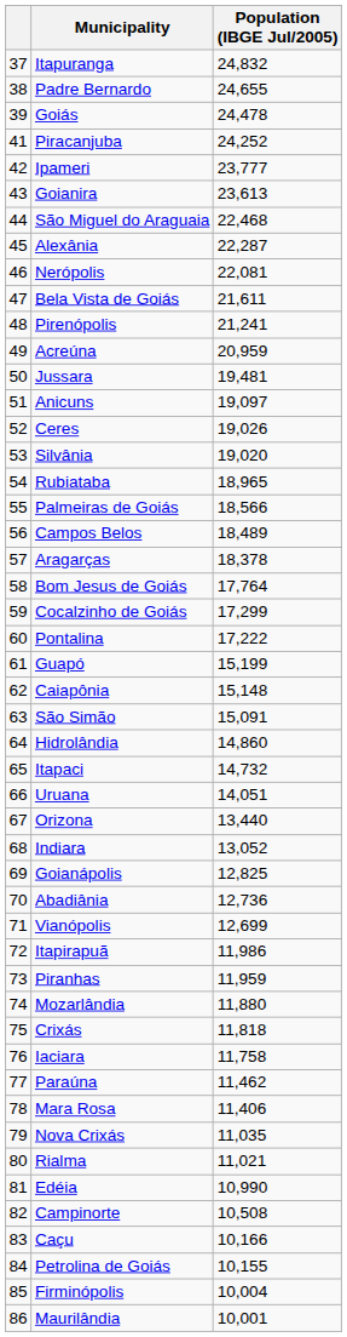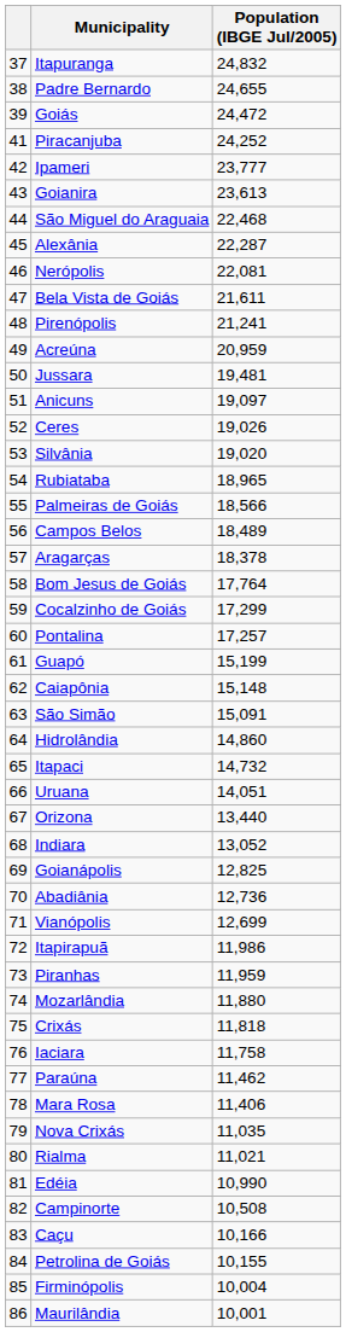Goiás | Population (IBGE Jul/2005): 24,478 -> 24,472
Pontalina | Population (IBGE Jul/2005): 17,222 -> 17,257
